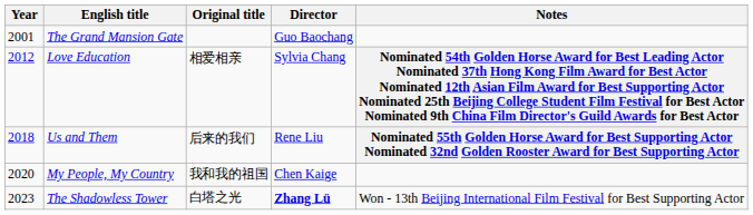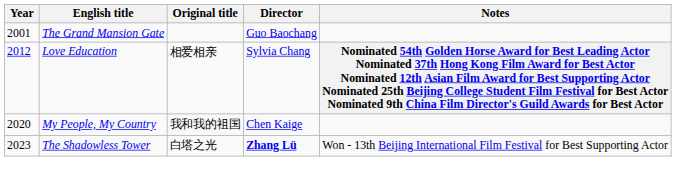- row: 2018 | Us and Them | 后来的我们 | Rene Liu | Nominated 55th Golden Horse Award for Best Supporting Actor Nominated 32nd Golden Rooster Award for Best Supporting Actor
